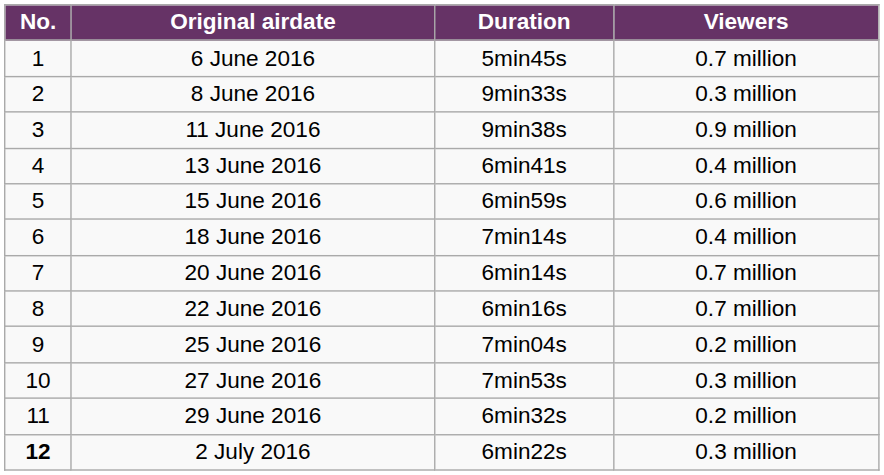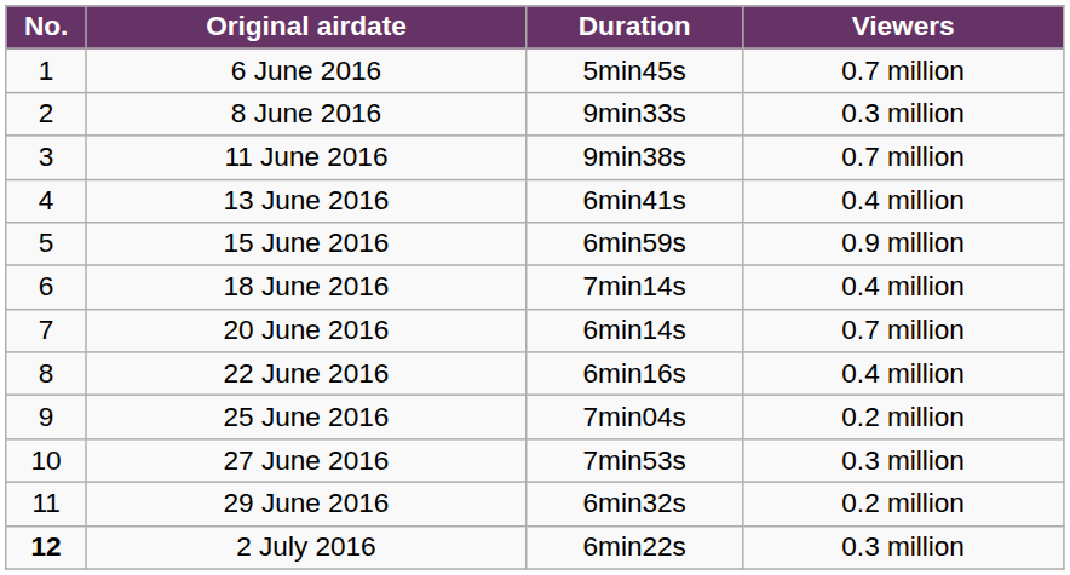11 June 2016 | Viewers: 0.9 million -> 0.7 million
15 June 2016 | Viewers: 0.6 million -> 0.9 million
22 June 2016 | Viewers: 0.7 million -> 0.4 million
